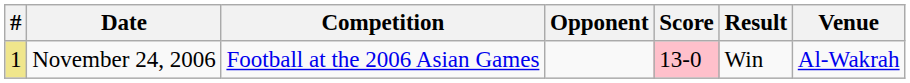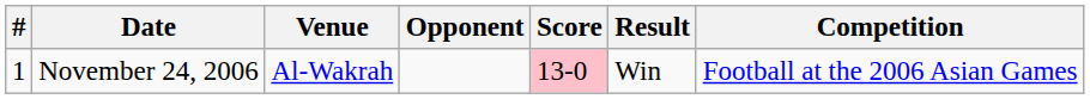columns swapped: Venue <-> Competition
November 24, 2006 | #: khaki background -> no background
